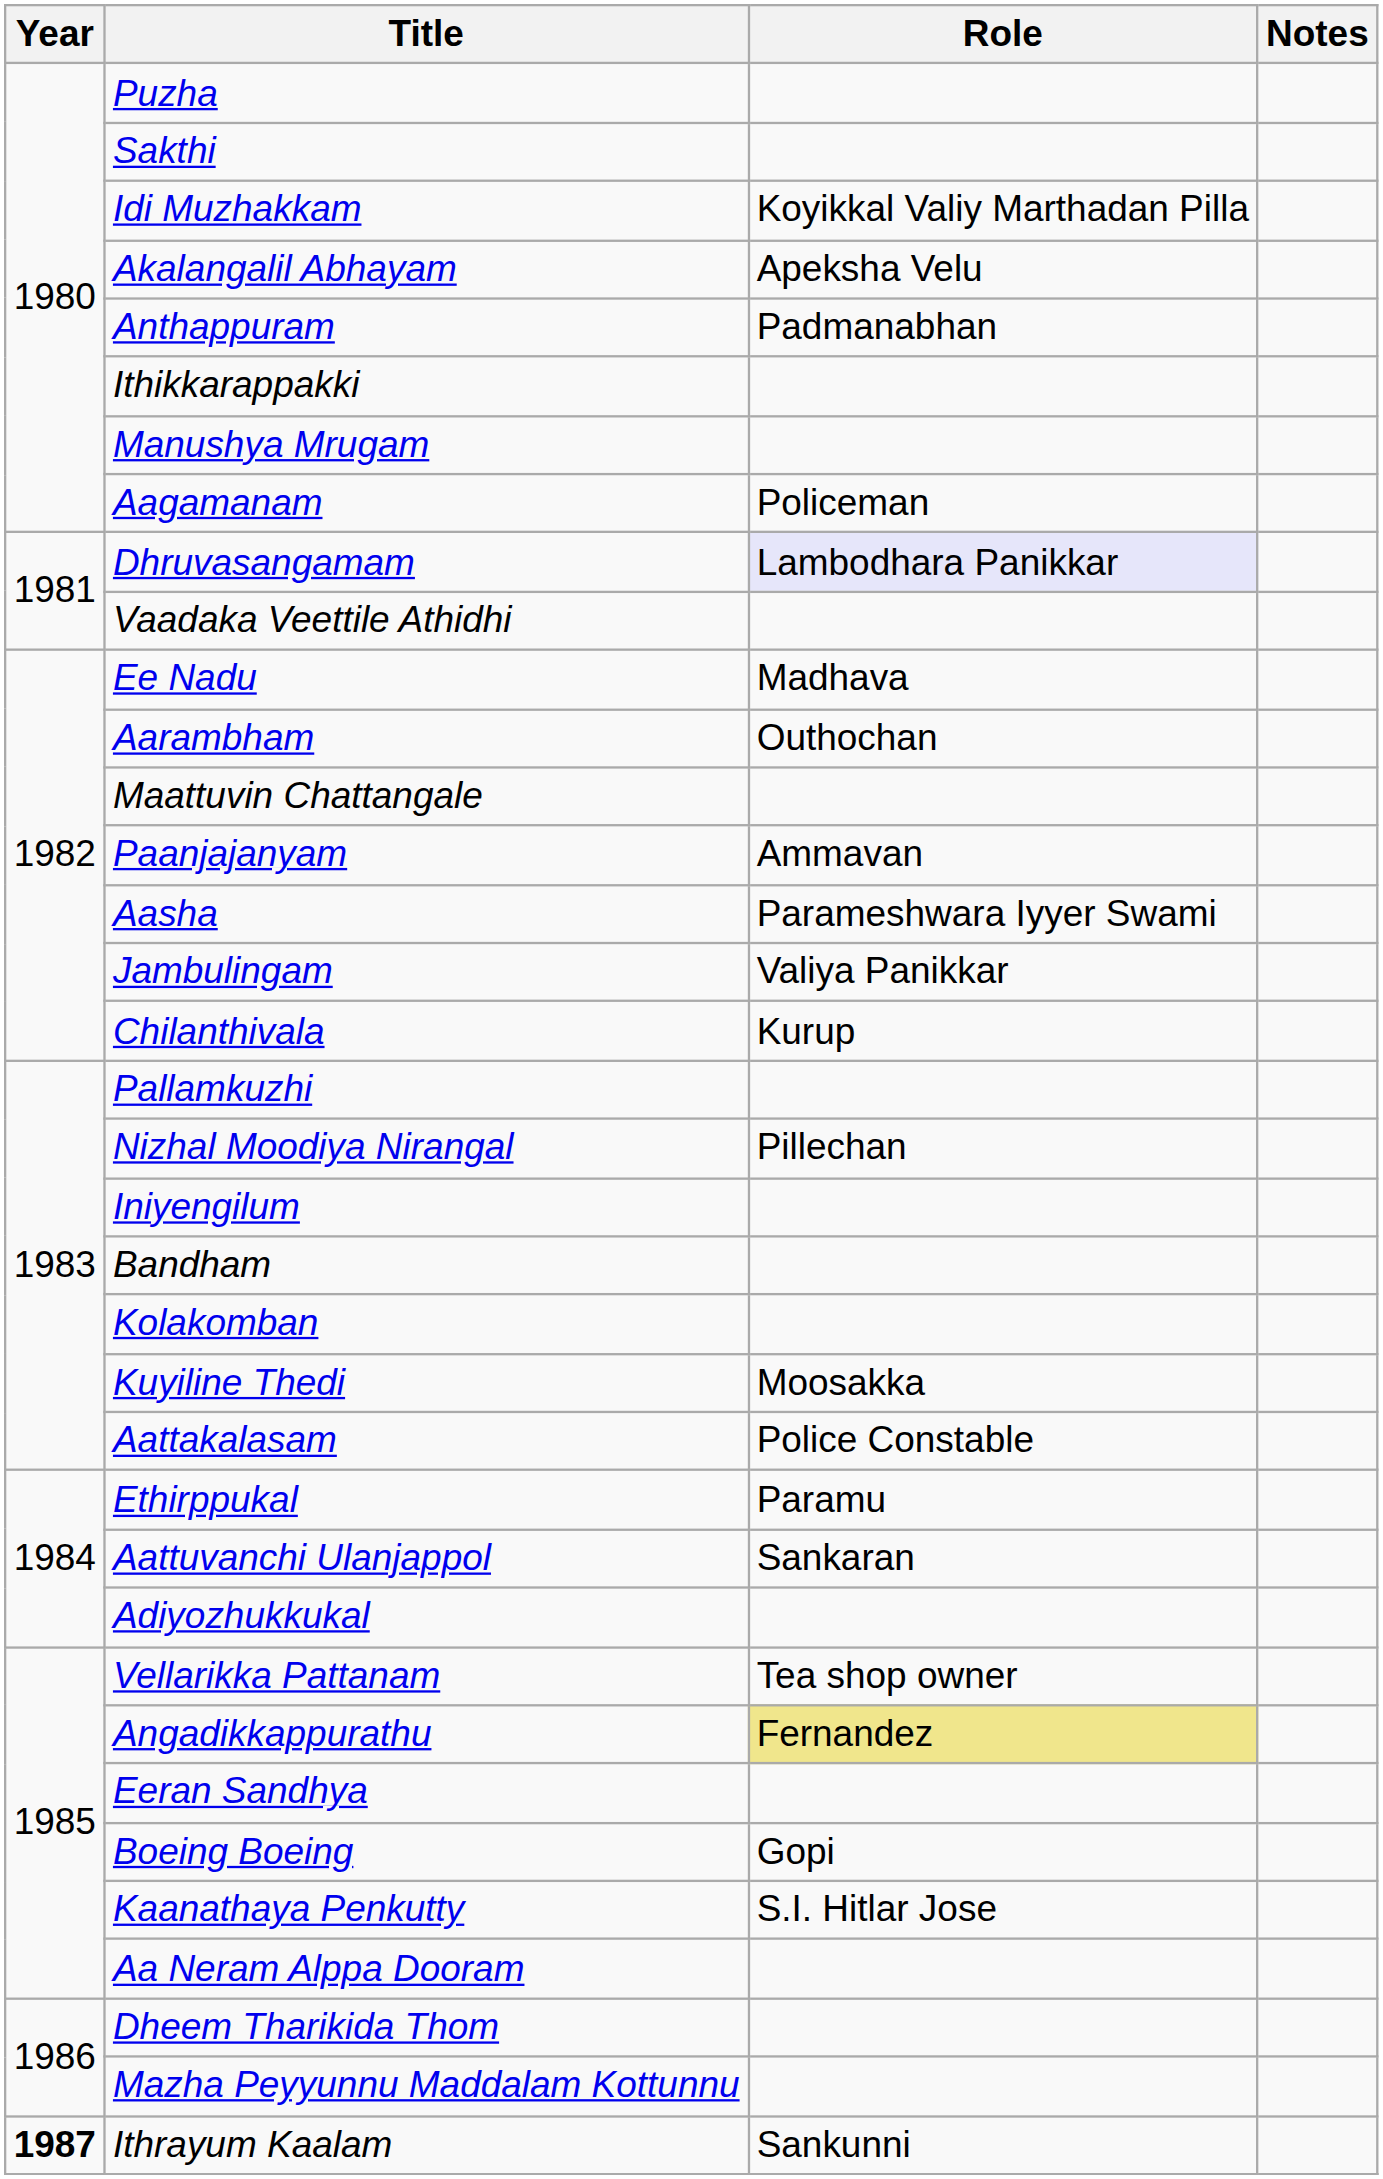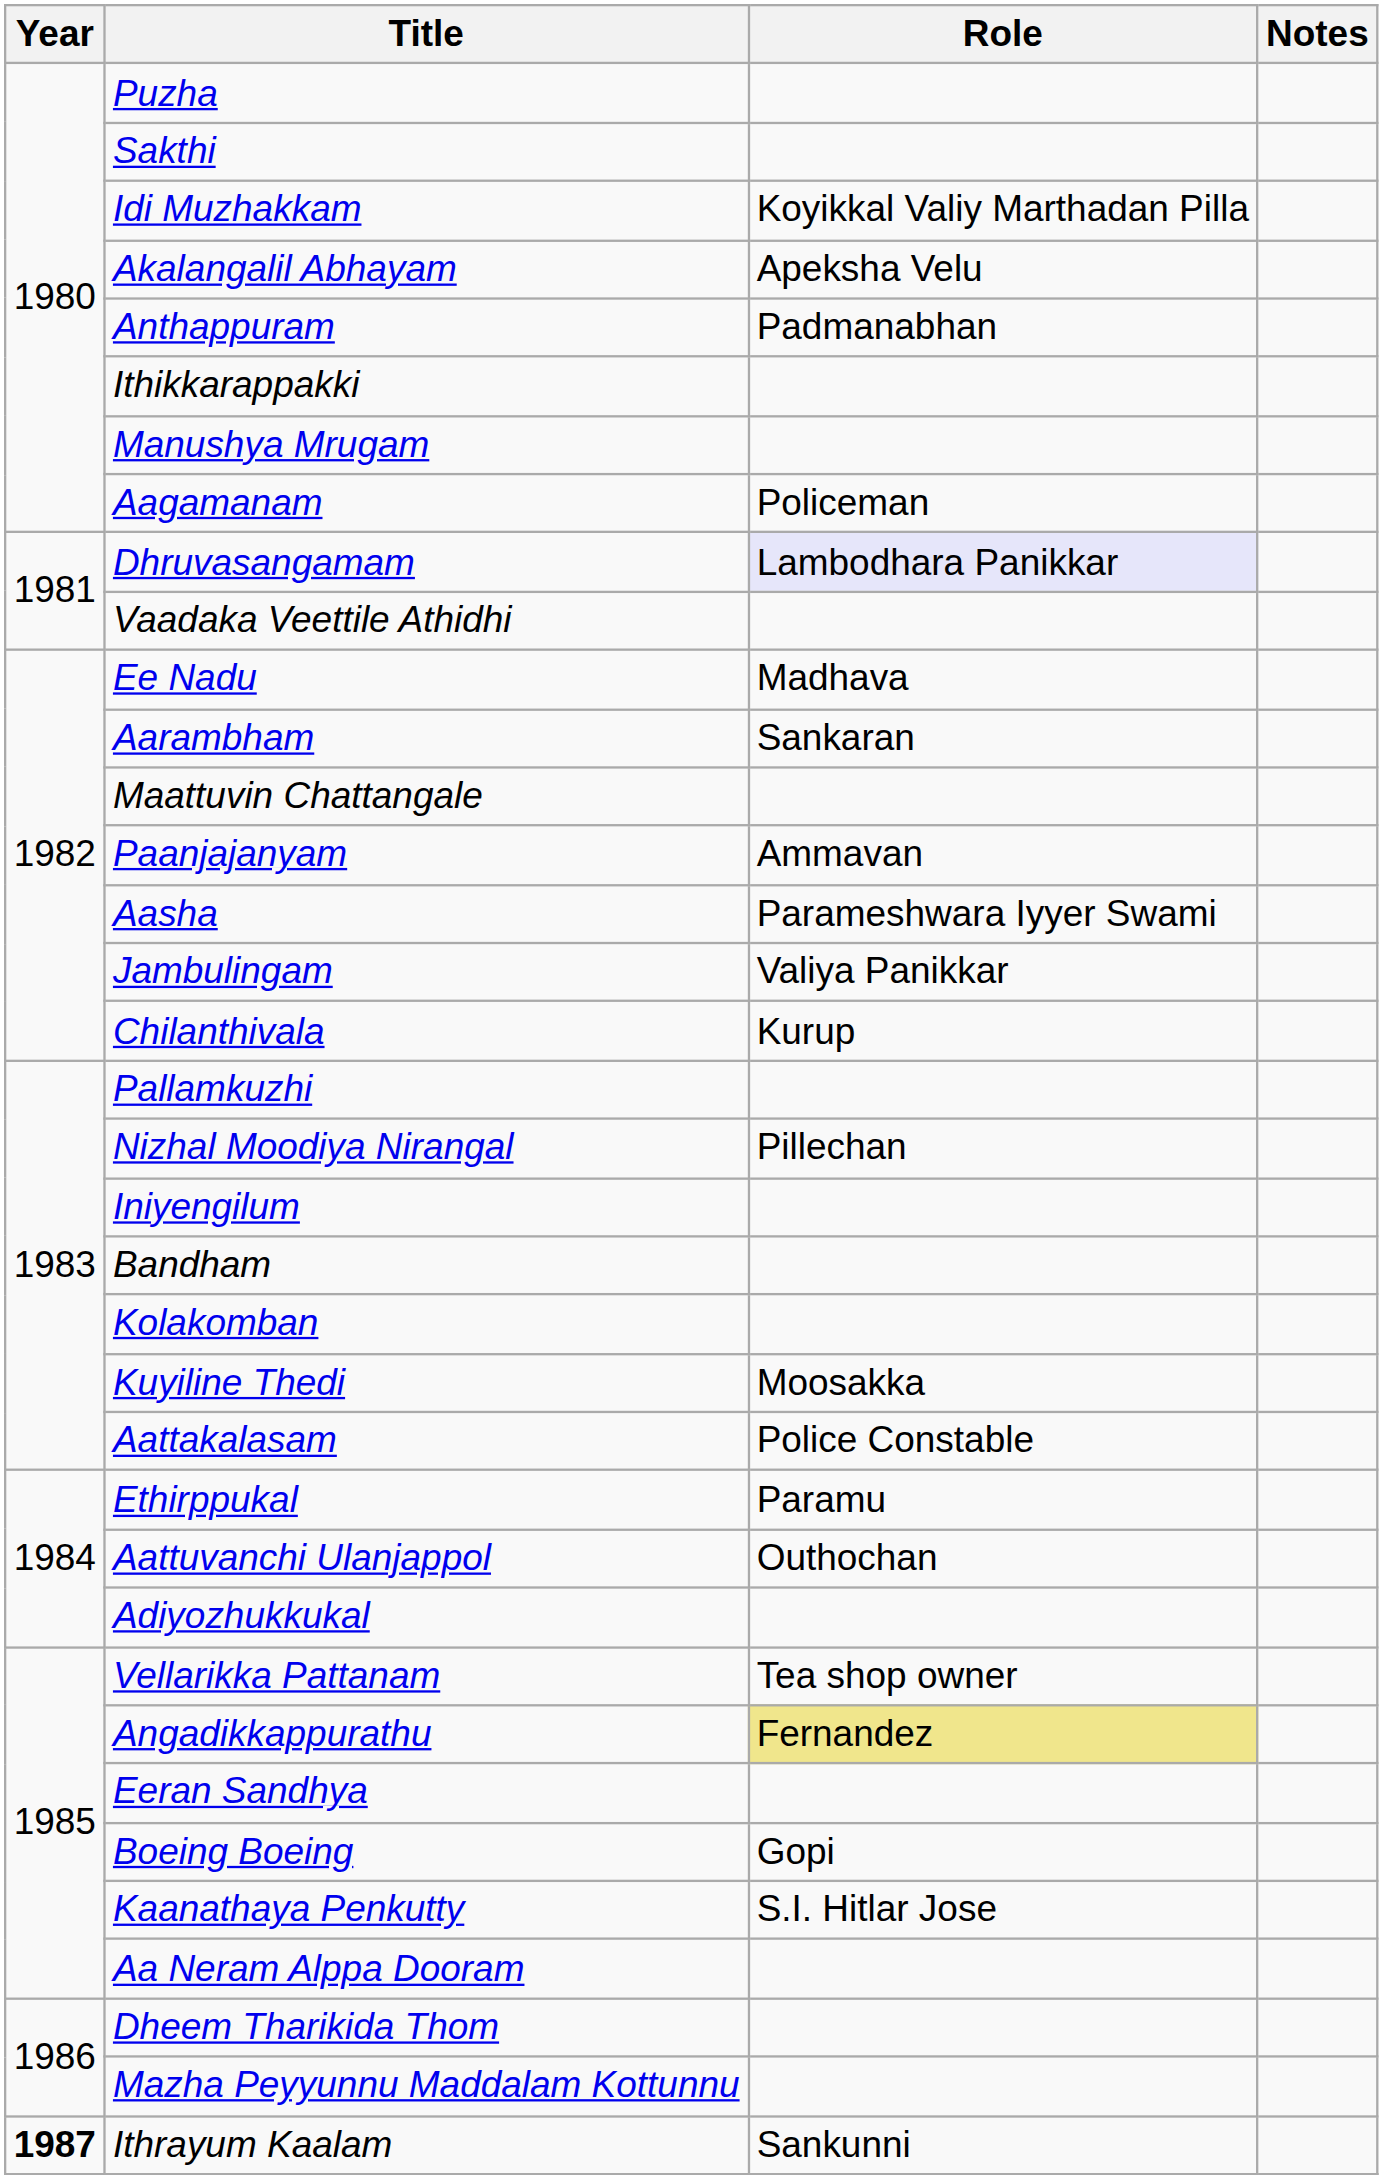Aarambham | Role: Outhochan -> Sankaran
Aattuvanchi Ulanjappol | Role: Sankaran -> Outhochan
